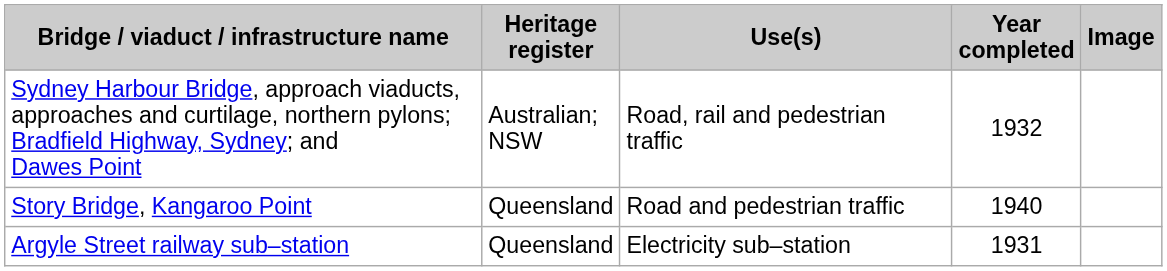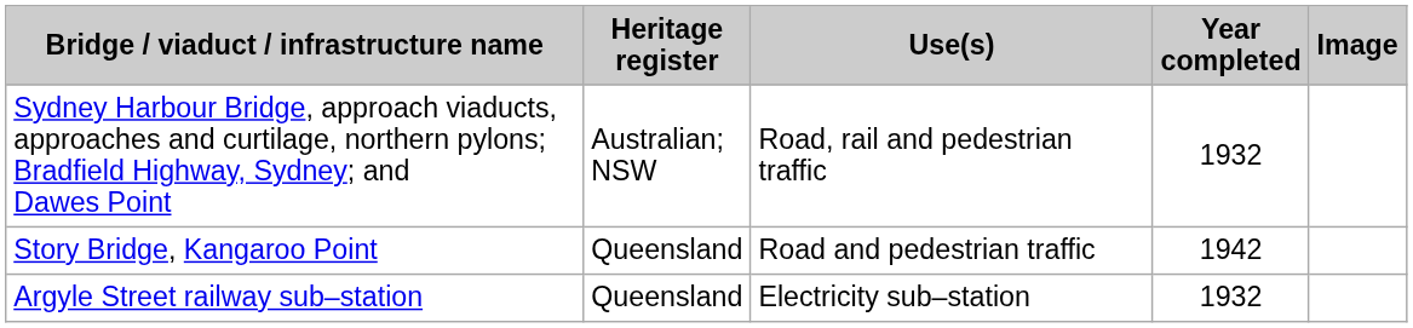Story Bridge, Kangaroo Point | Year completed: 1940 -> 1942
Argyle Street railway sub–station | Year completed: 1931 -> 1932
